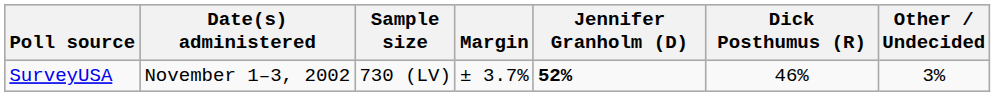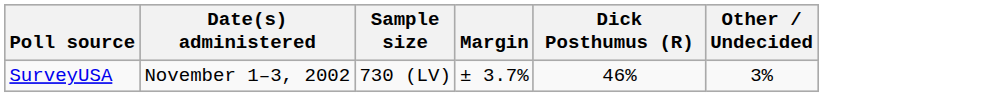- column: Jennifer Granholm (D) | 52%
